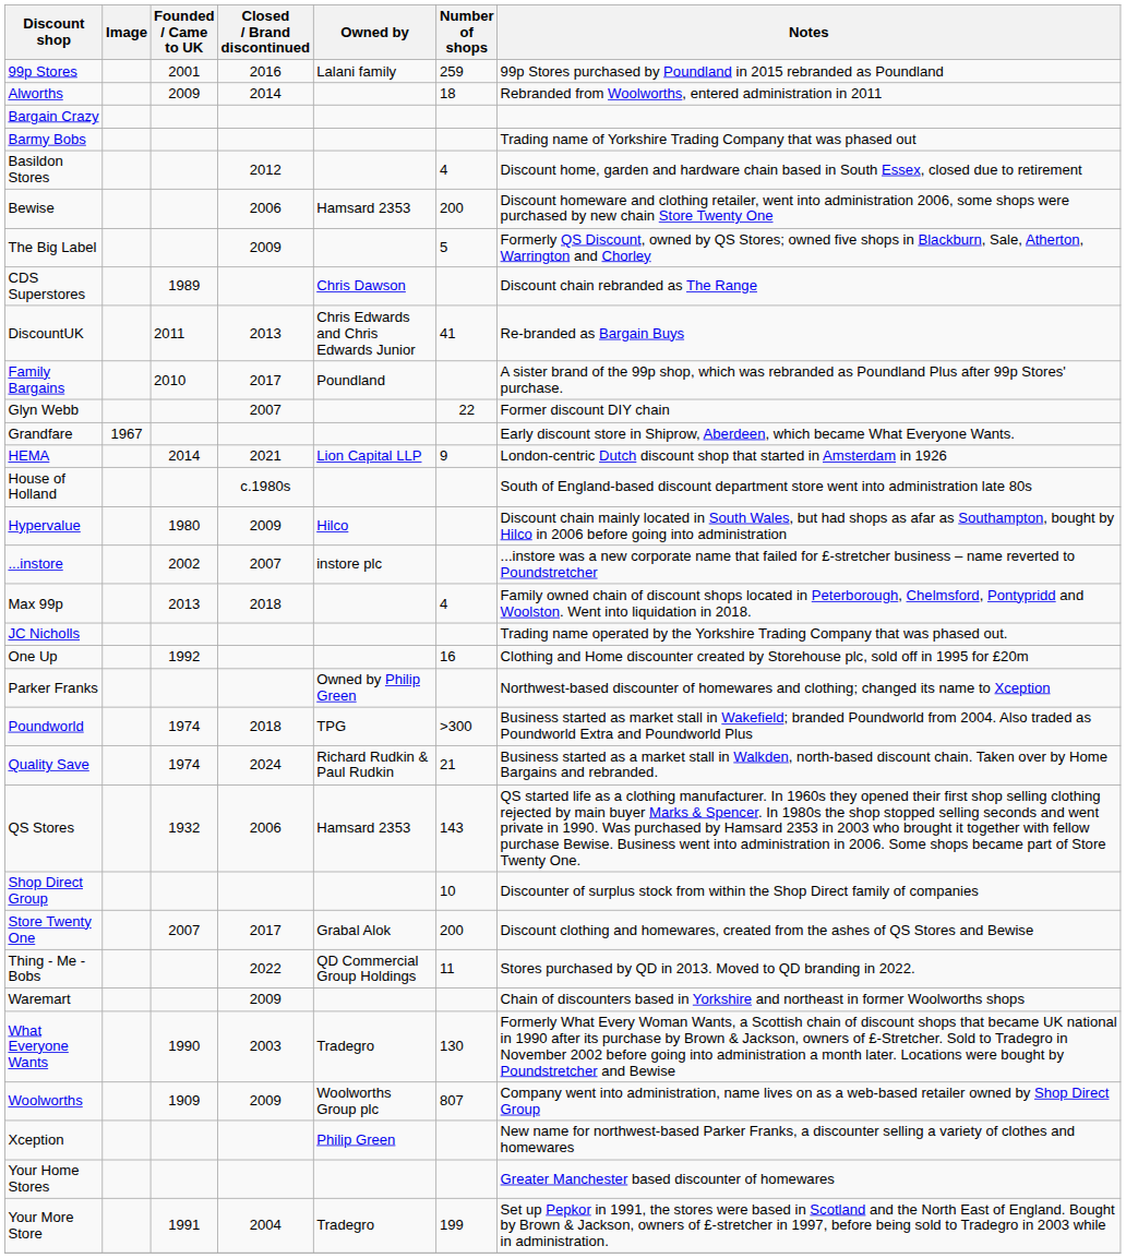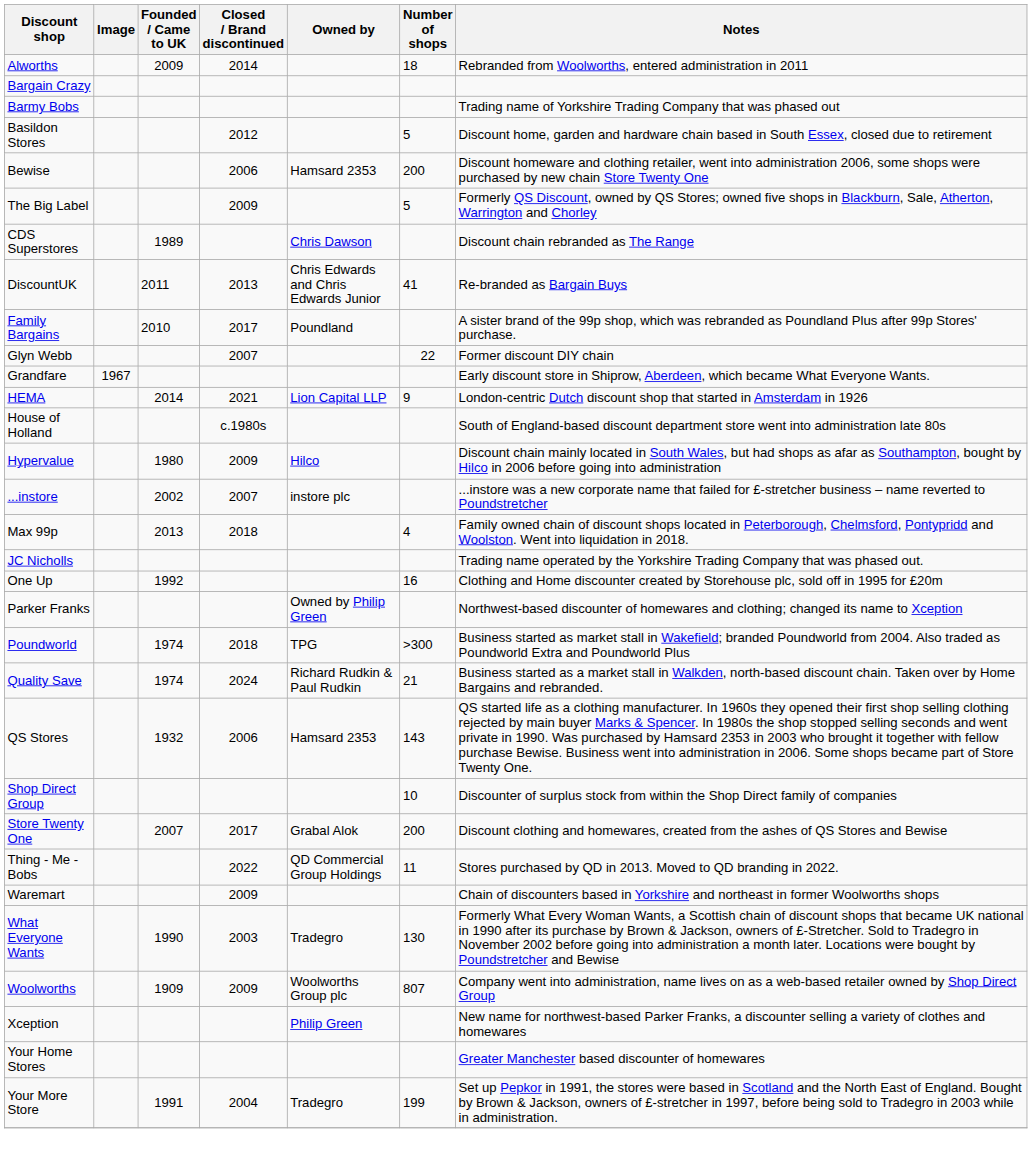- row: 99p Stores | 2001 | 2016 | Lalani family | 259 | 99p Stores purchased by Poundland in 2015 rebranded as Poundland
Basildon Stores | Number of shops: 4 -> 5
